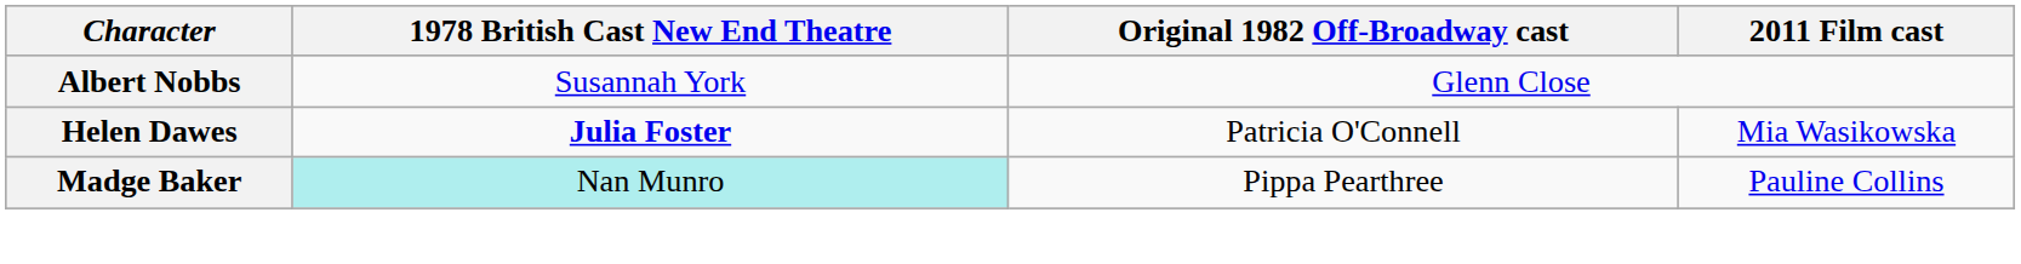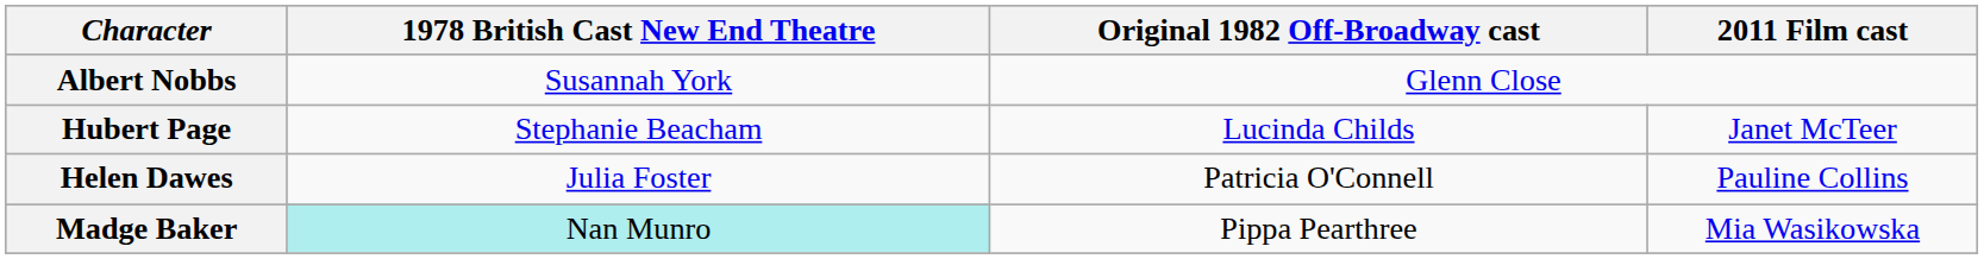+ row: Hubert Page | Stephanie Beacham | Lucinda Childs | Janet McTeer
Helen Dawes | 1978 British Cast New End Theatre: bold -> normal
Helen Dawes | 2011 Film cast: Mia Wasikowska -> Pauline Collins
Madge Baker | 2011 Film cast: Pauline Collins -> Mia Wasikowska
